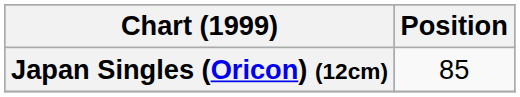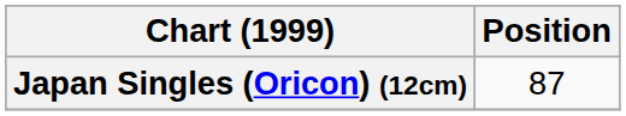Japan Singles (Oricon) (12cm) | Position: 85 -> 87
